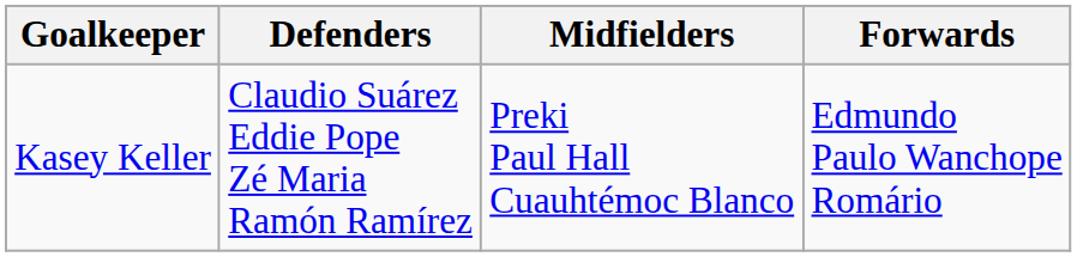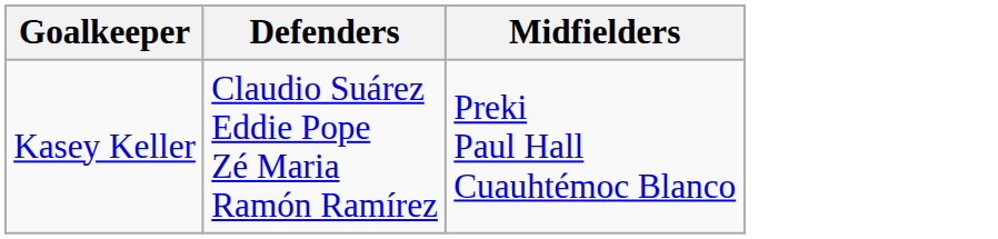- column: Forwards | Edmundo Paulo Wanchope Romário
